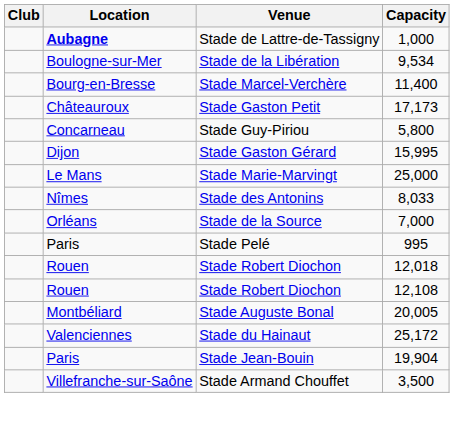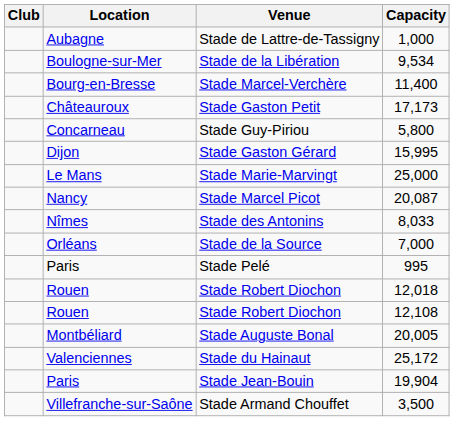Stade de Lattre-de-Tassigny | Location: bold -> normal
+ row: Nancy | Stade Marcel Picot | 20,087
